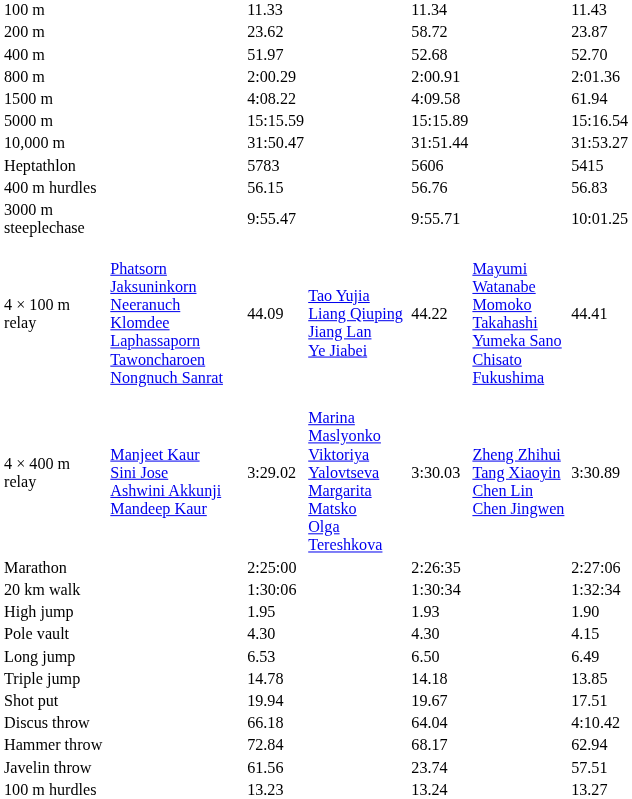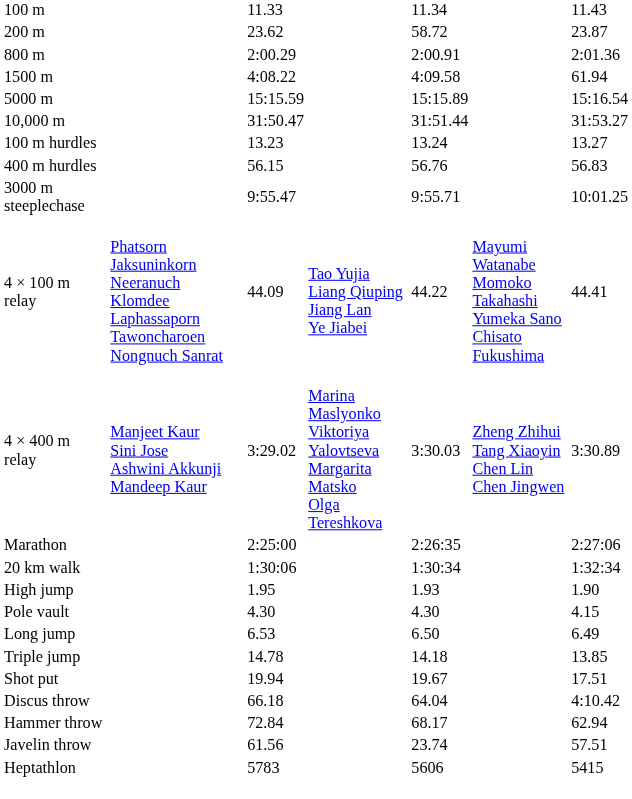- row: 400 m | 51.97 | 52.68 | 52.70
rows swapped: 100 m hurdles <-> Heptathlon
